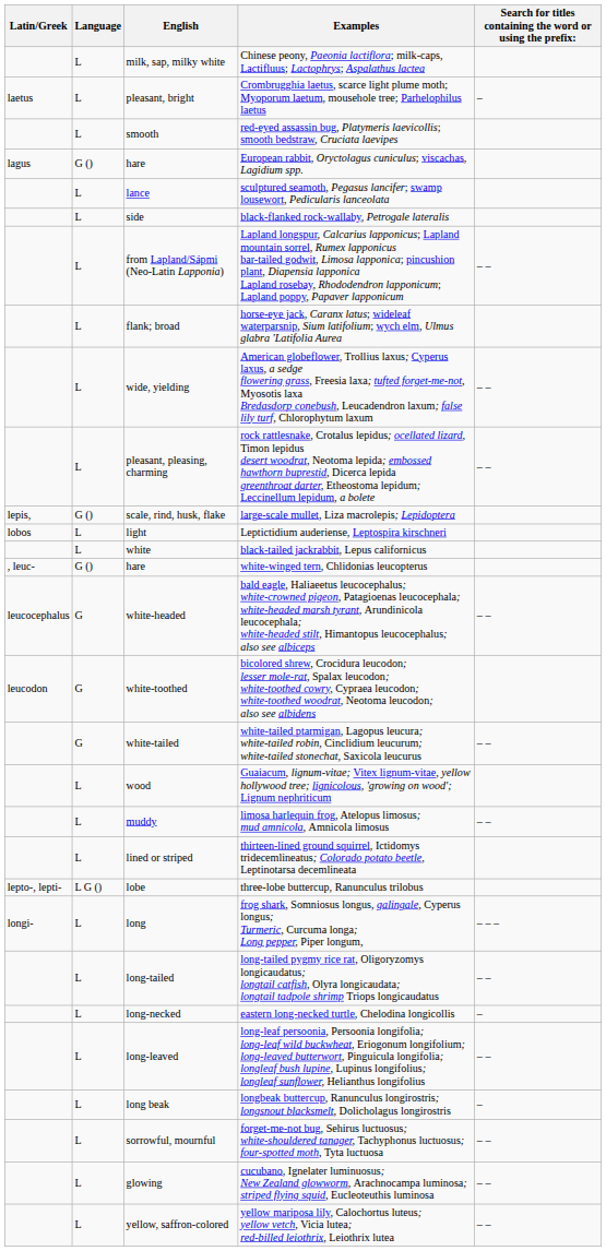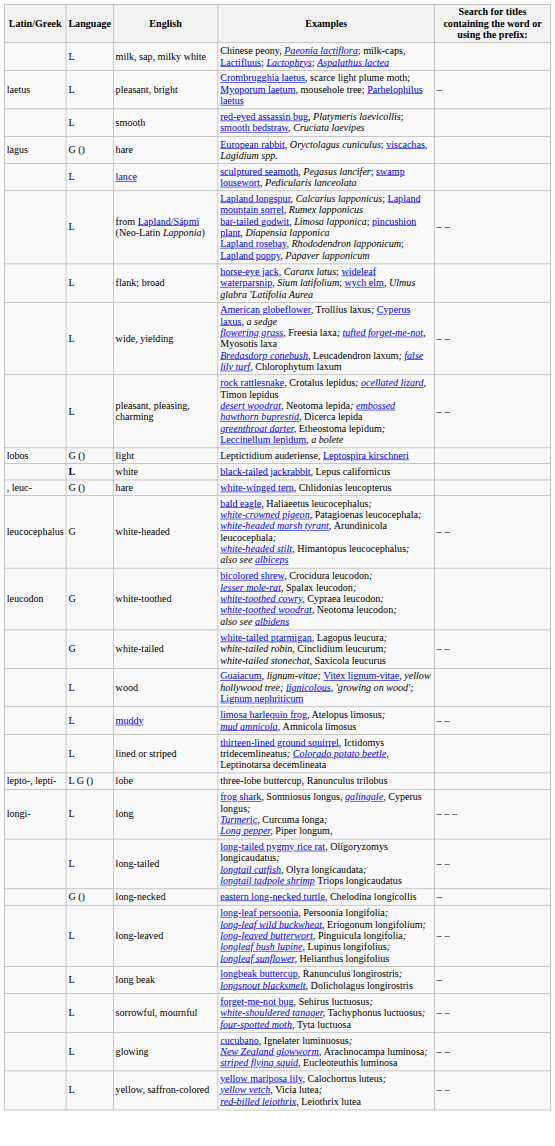- row: L | side | black-flanked rock-wallaby, Petrogale lateralis
- row: lepis, | G () | scale, rind, husk, flake | large-scale mullet, Liza macrolepis; Lepidoptera
Leptictidium auderiense, Leptospira kirschneri | Language: L -> G ()
black-tailed jackrabbit, Lepus californicus | Language: normal -> bold
eastern long-necked turtle, Chelodina longicollis | Language: L -> G ()
